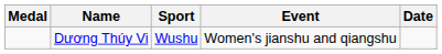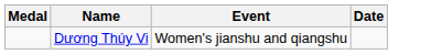- column: Sport | Wushu
